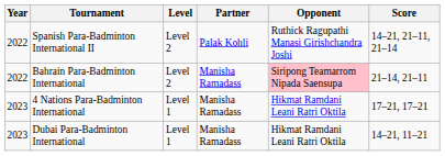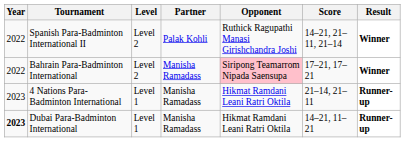+ column: Result | Winner | Winner | Runner-up | Runner-up
Bahrain Para-Badminton International | Score: 21–14, 21–11 -> 17–21, 17–21
4 Nations Para-Badminton International | Score: 17–21, 17–21 -> 21–14, 21–11
Dubai Para-Badminton International | Year: normal -> bold
